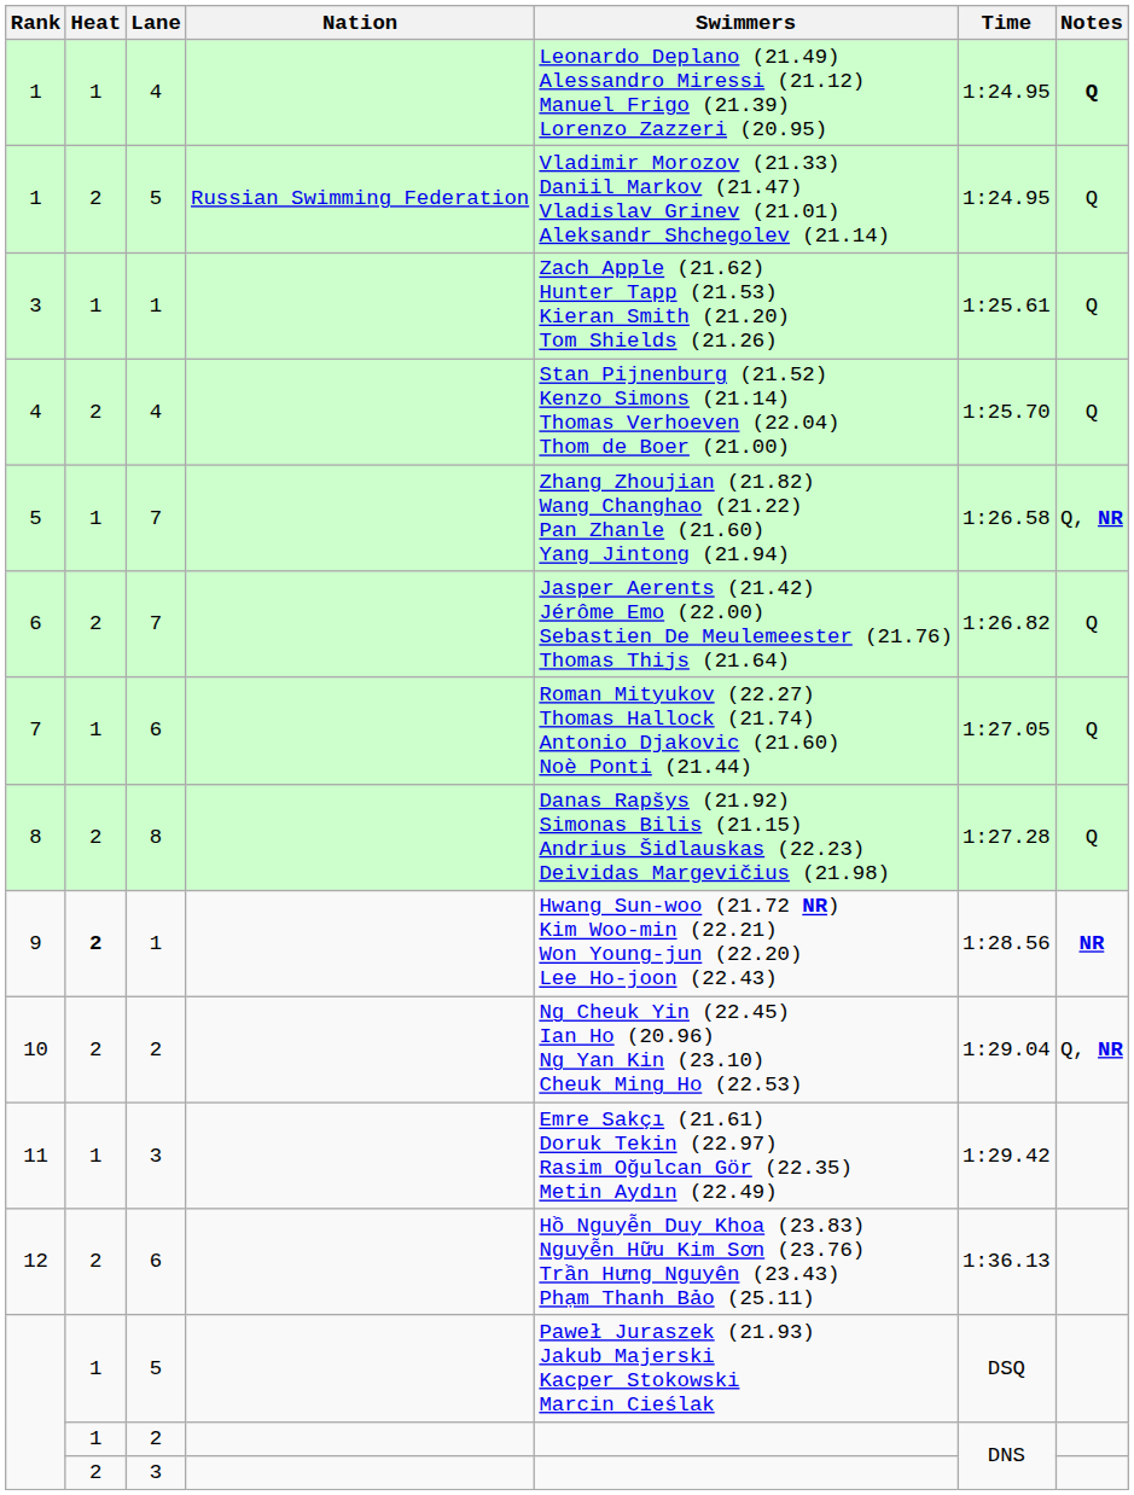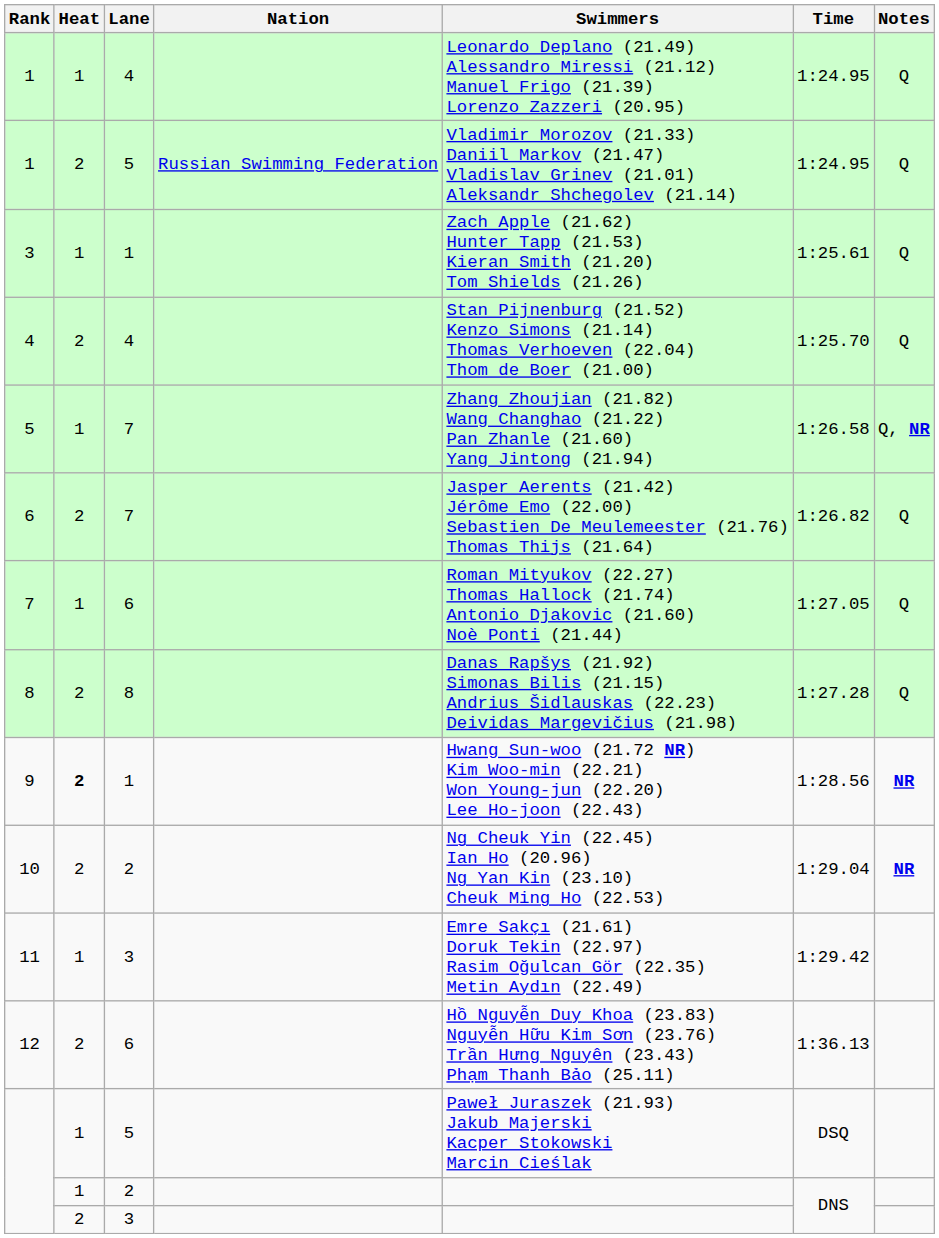1 / 4 | Notes: bold -> normal
10 | Notes: Q, NR -> NR
